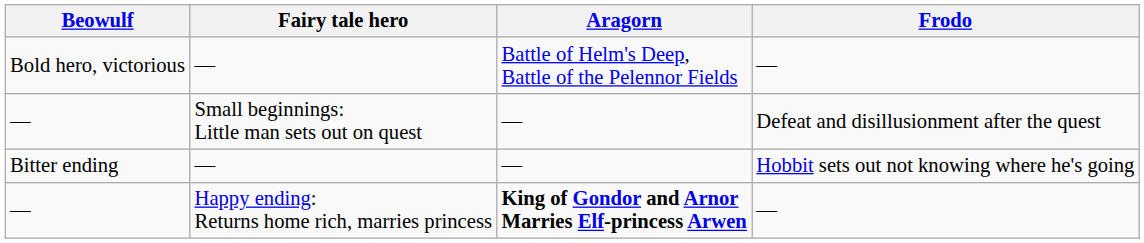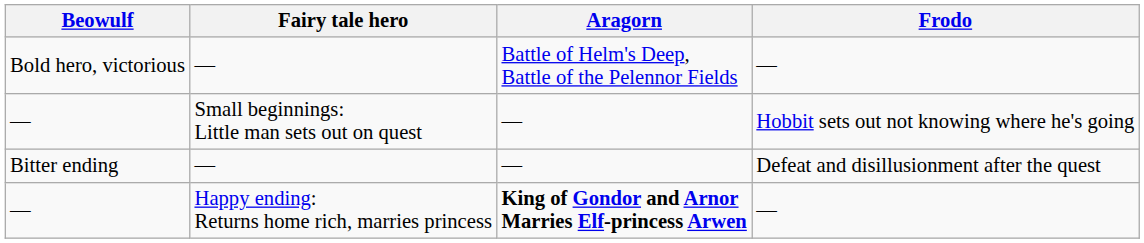— / Small beginnings: Little man sets out on quest | Frodo: Defeat and disillusionment after the quest -> Hobbit sets out not knowing where he's going
Bitter ending | Frodo: Hobbit sets out not knowing where he's going -> Defeat and disillusionment after the quest
